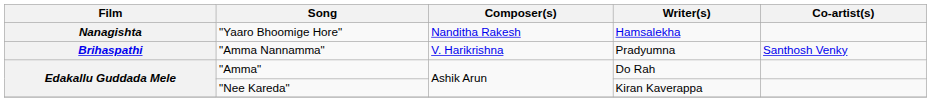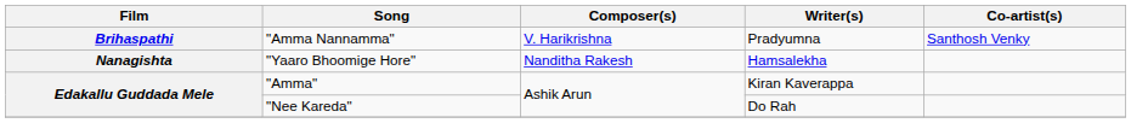rows swapped: "Amma Nannamma" <-> "Yaaro Bhoomige Hore"
"Amma" | Writer(s): Do Rah -> Kiran Kaverappa
"Nee Kareda" | Writer(s): Kiran Kaverappa -> Do Rah
